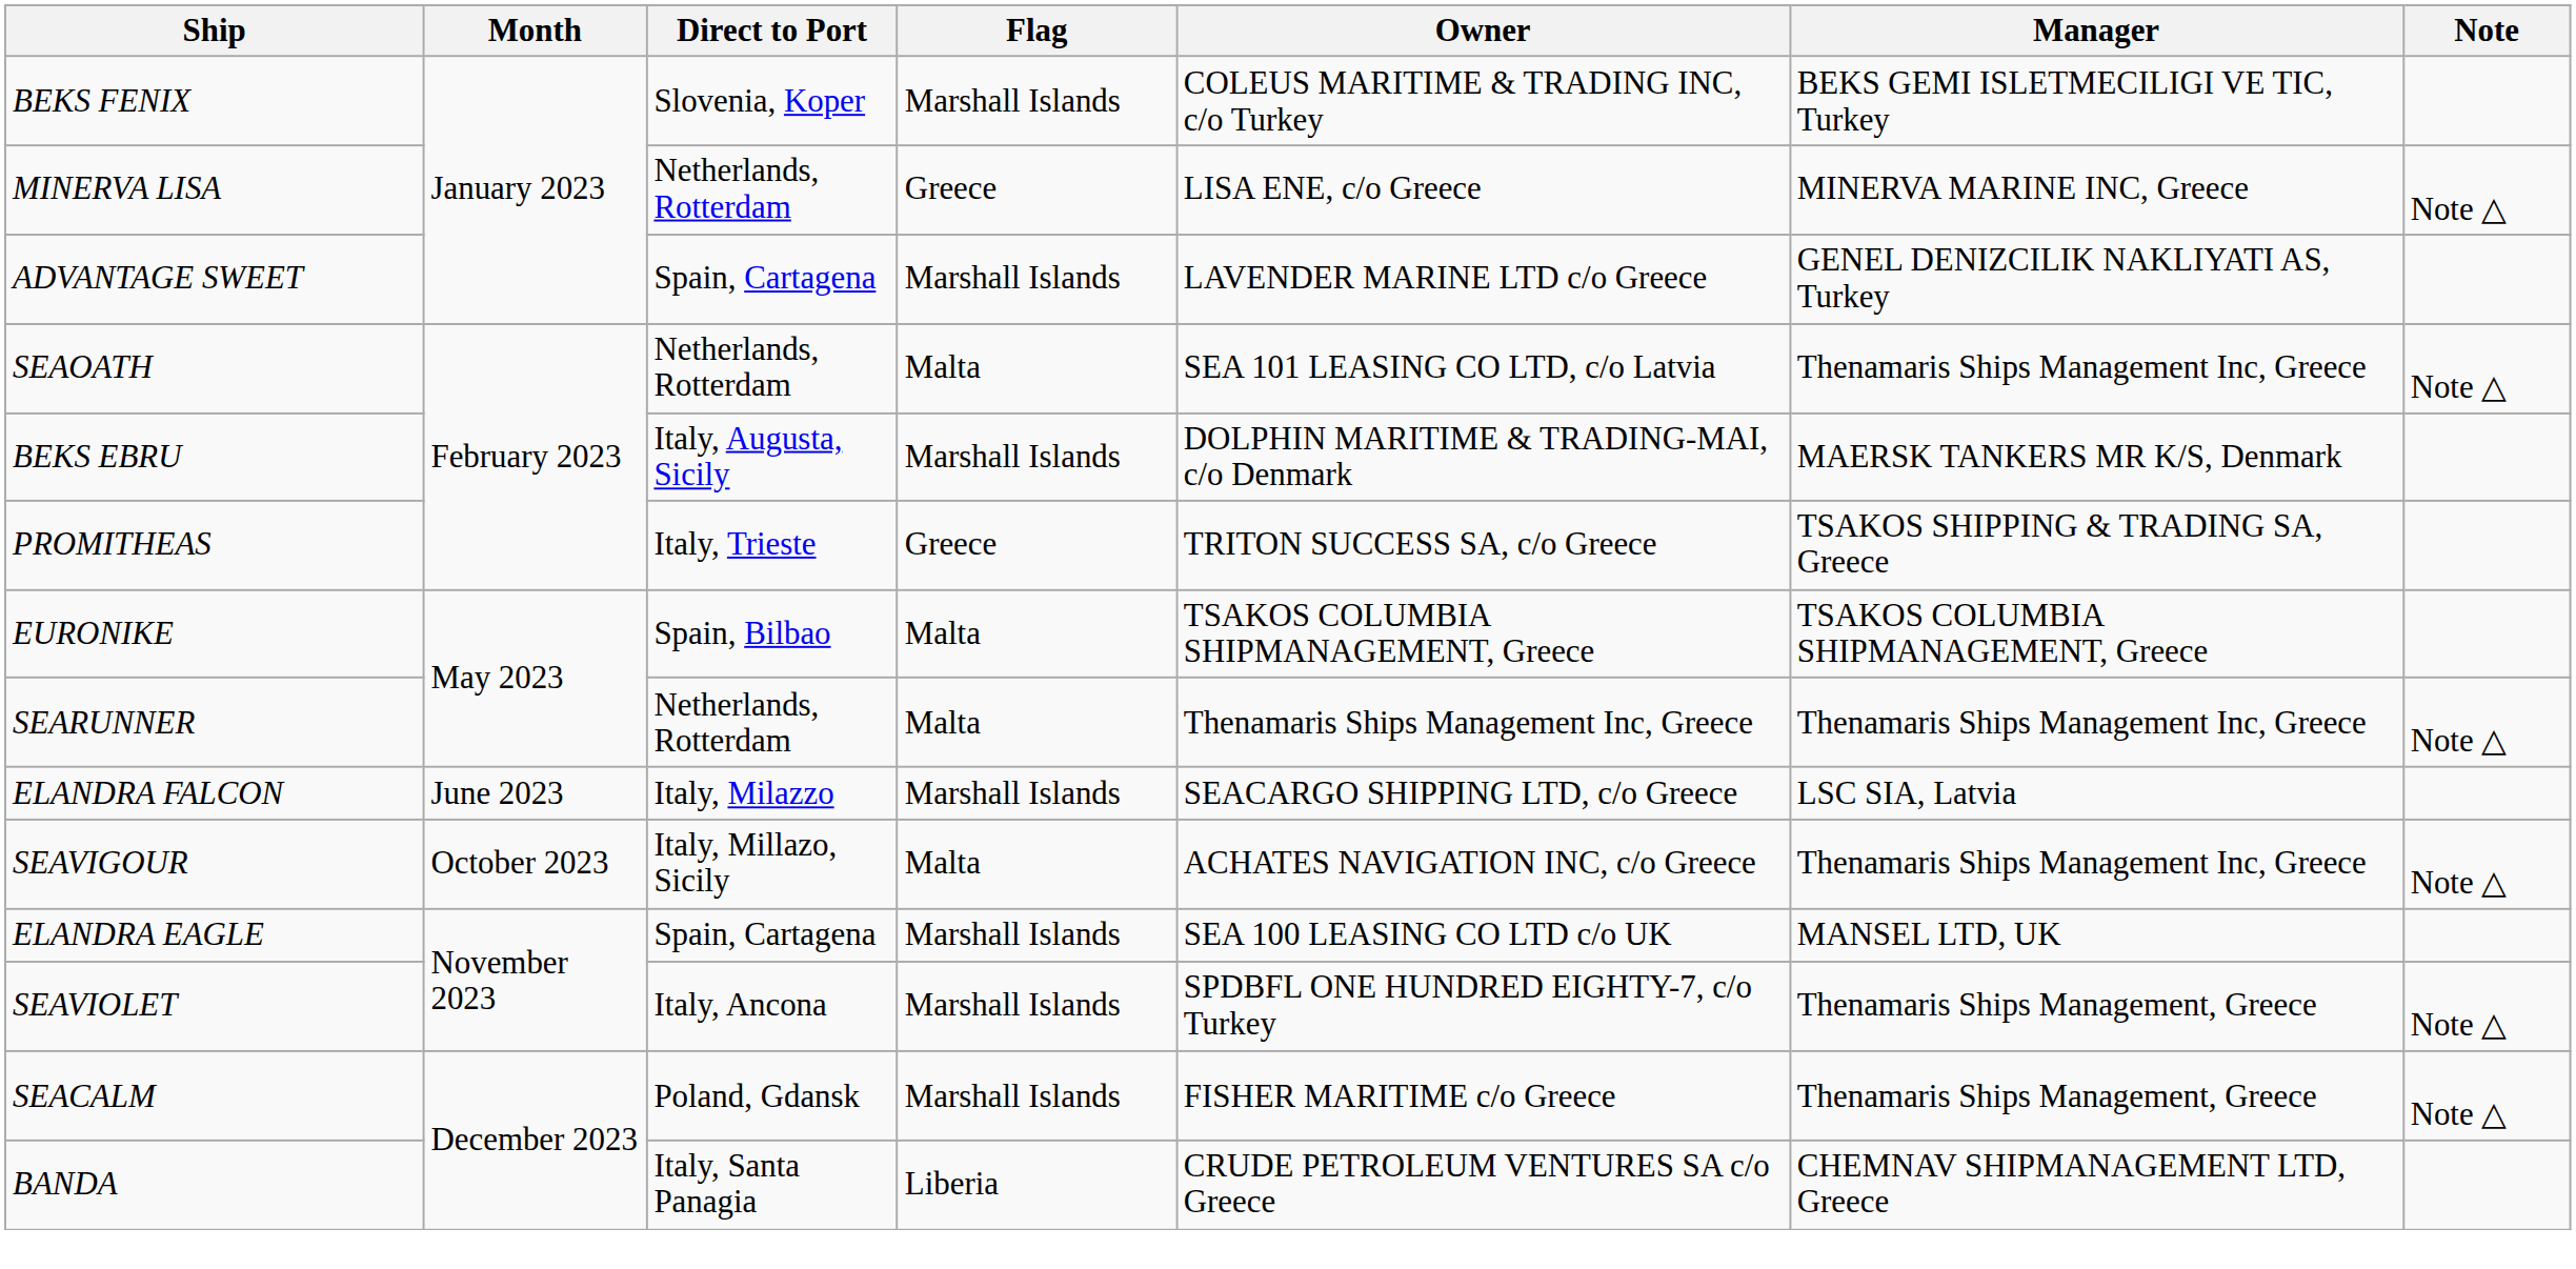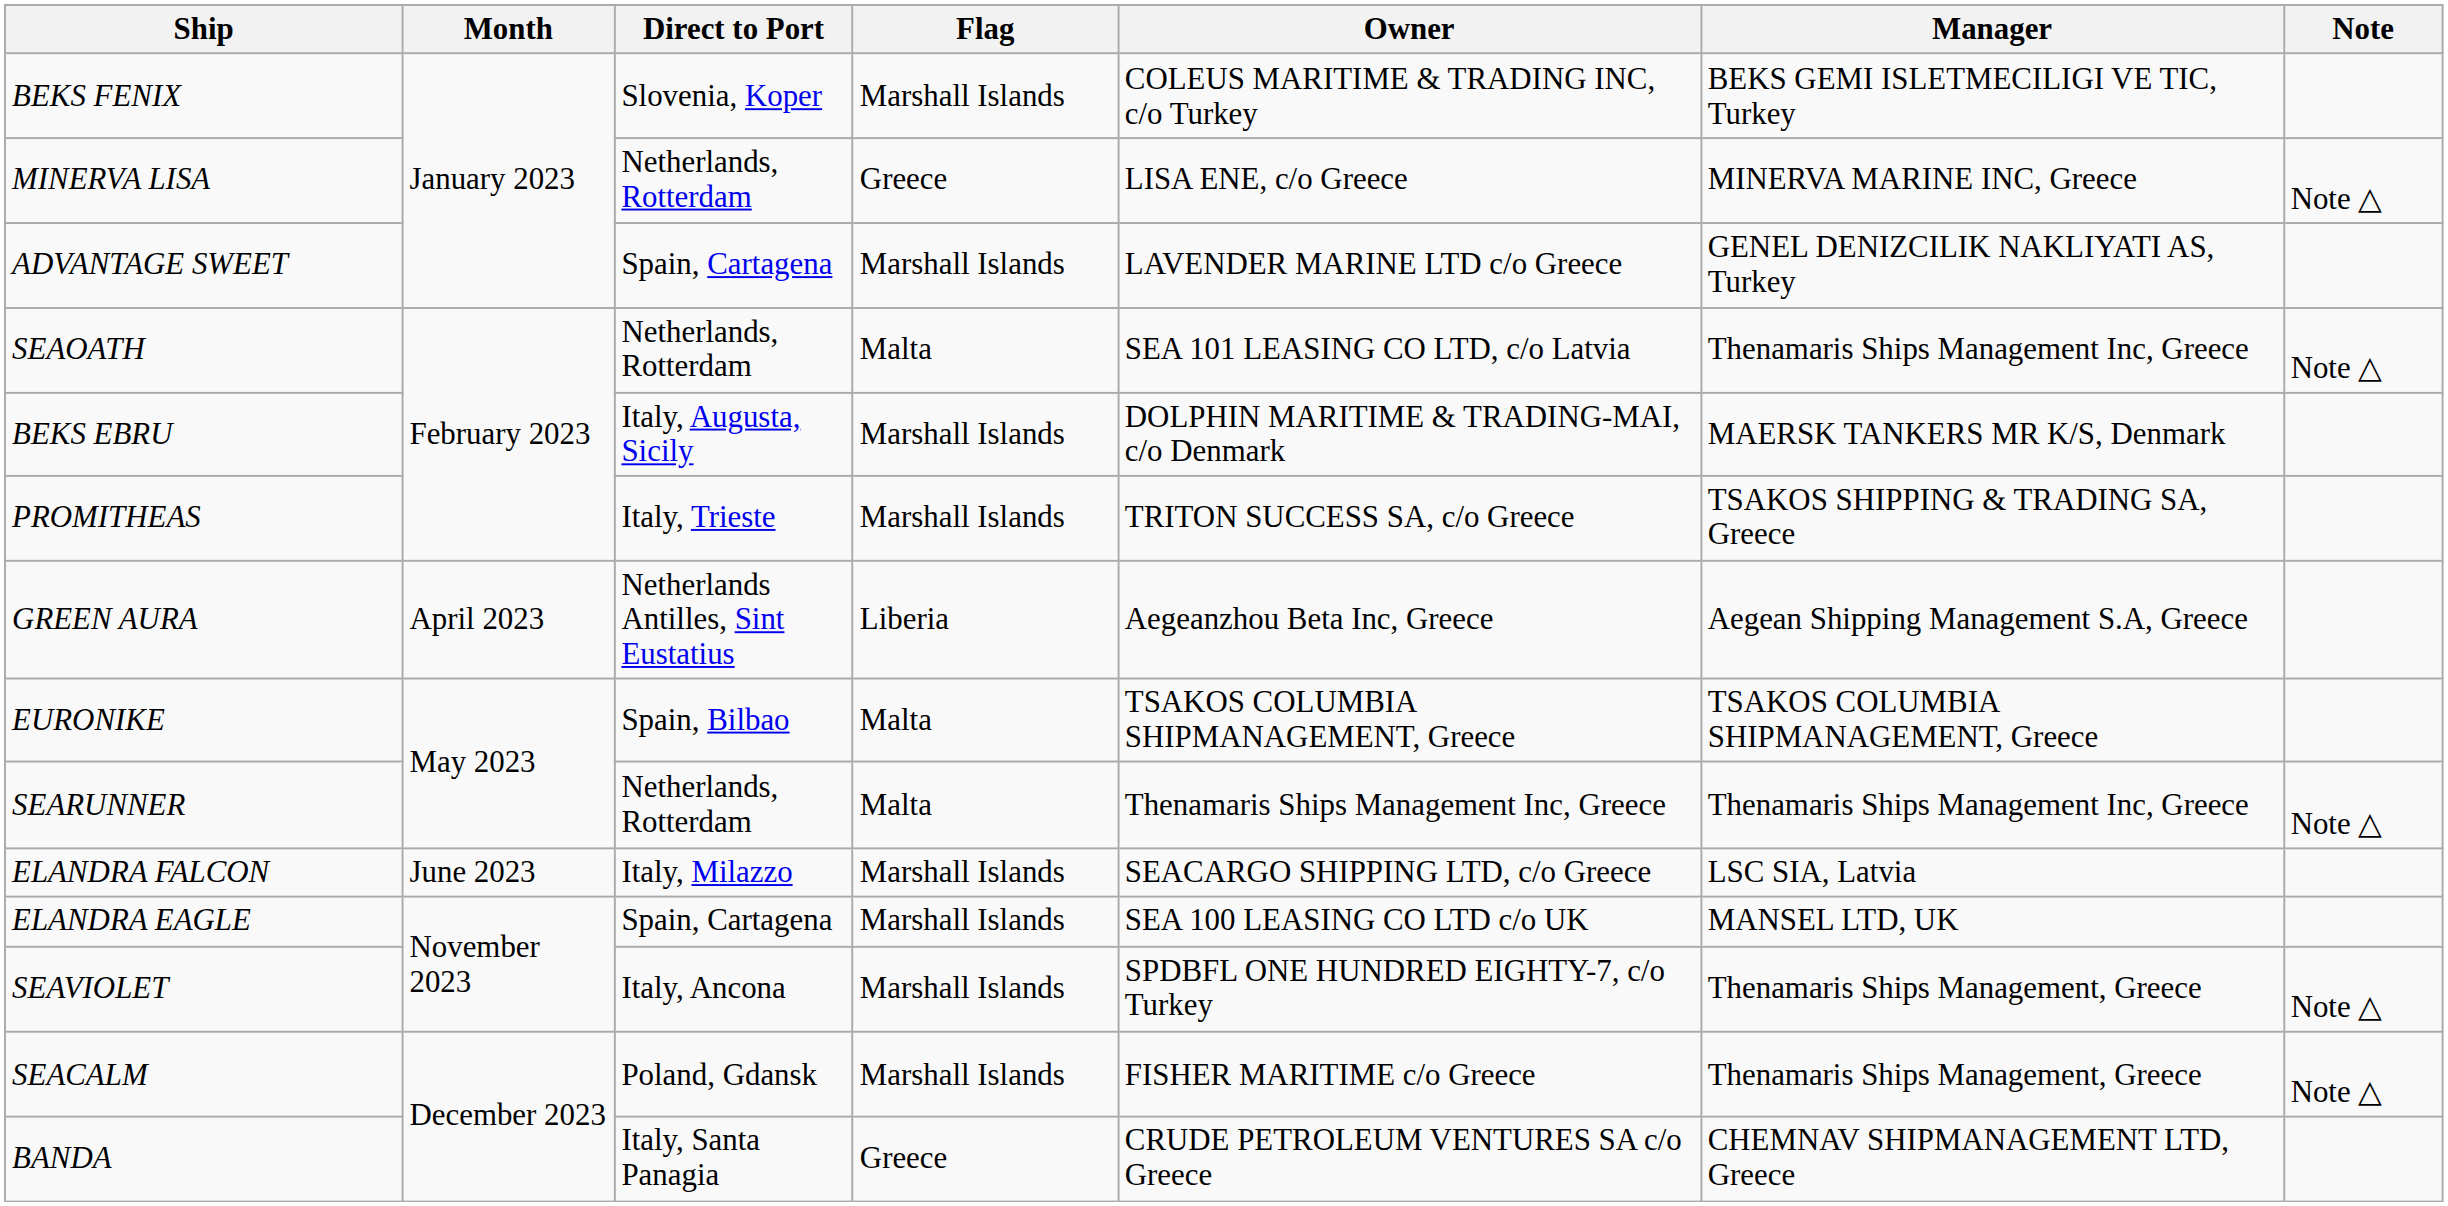PROMITHEAS | Flag: Greece -> Marshall Islands
+ row: GREEN AURA | April 2023 | Netherlands Antilles, Sint Eustatius | Liberia | Aegeanzhou Beta Inc, Greece | Aegean Shipping Management S.A, Greece
- row: SEAVIGOUR | October 2023 | Italy, Millazo, Sicily | Malta | ACHATES NAVIGATION INC, c/o Greece | Thenamaris Ships Management Inc, Greece | Note △
BANDA | Flag: Liberia -> Greece
